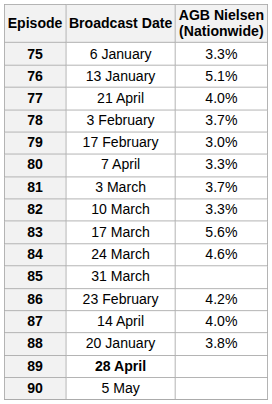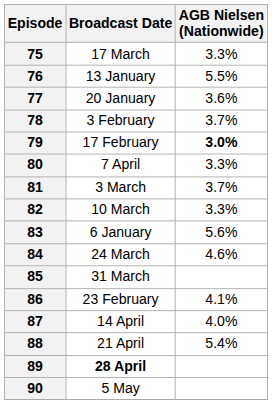75 | Broadcast Date: 6 January -> 17 March
76 | AGB Nielsen (Nationwide): 5.1% -> 5.5%
77 | Broadcast Date: 21 April -> 20 January
77 | AGB Nielsen (Nationwide): 4.0% -> 3.6%
79 | AGB Nielsen (Nationwide): normal -> bold
83 | Broadcast Date: 17 March -> 6 January
86 | AGB Nielsen (Nationwide): 4.2% -> 4.1%
88 | Broadcast Date: 20 January -> 21 April
88 | AGB Nielsen (Nationwide): 3.8% -> 5.4%
